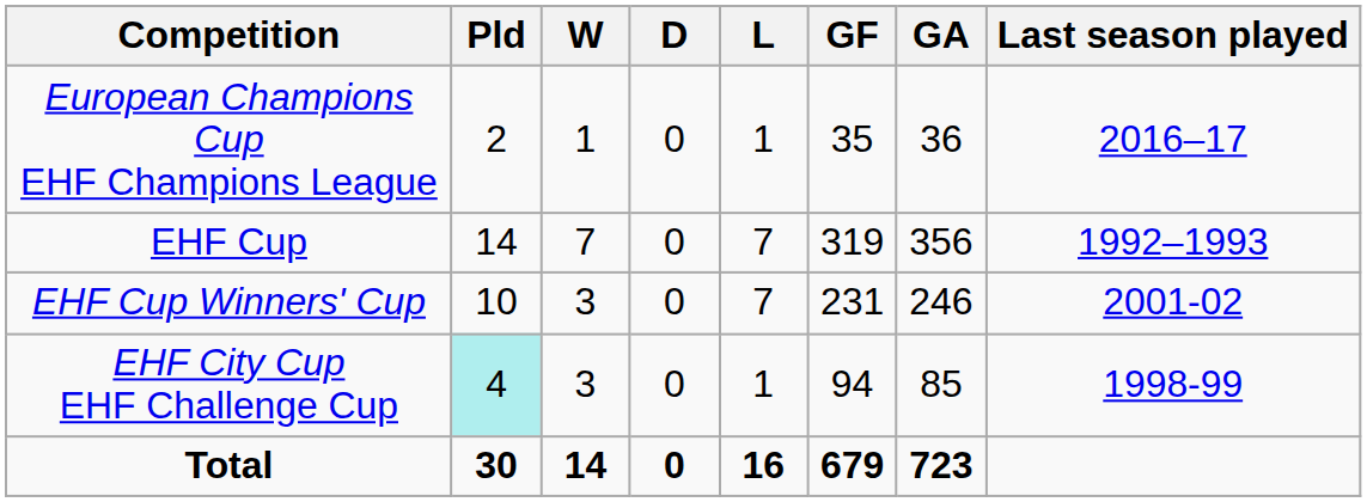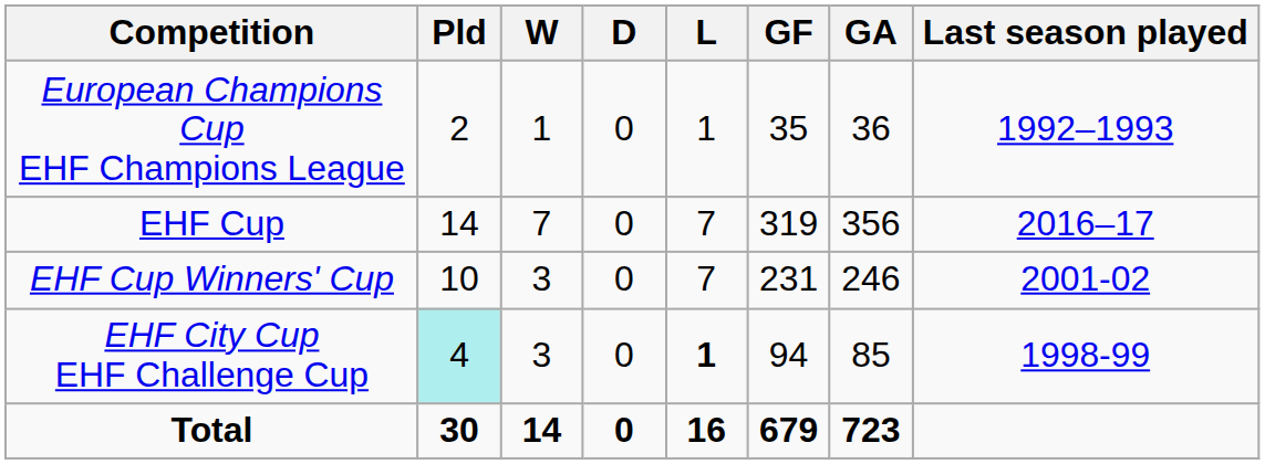European Champions Cup EHF Champions League | Last season played: 2016–17 -> 1992–1993
EHF Cup | Last season played: 1992–1993 -> 2016–17
EHF City Cup EHF Challenge Cup | L: normal -> bold
